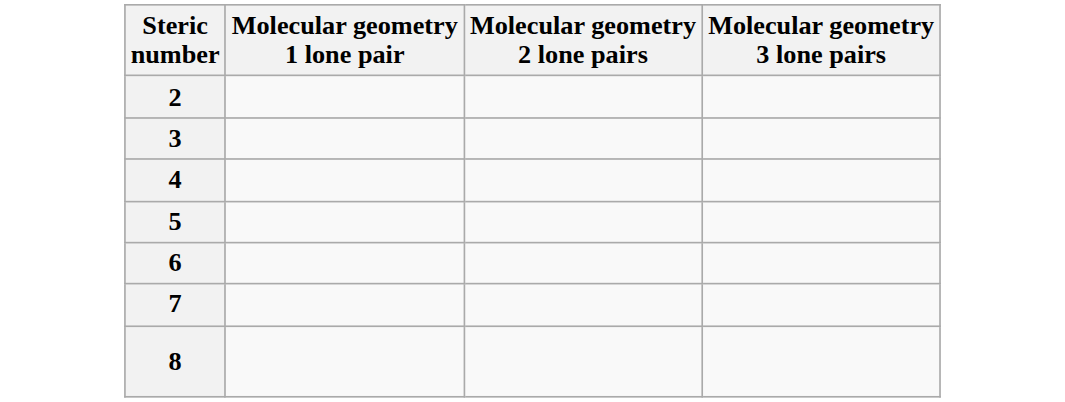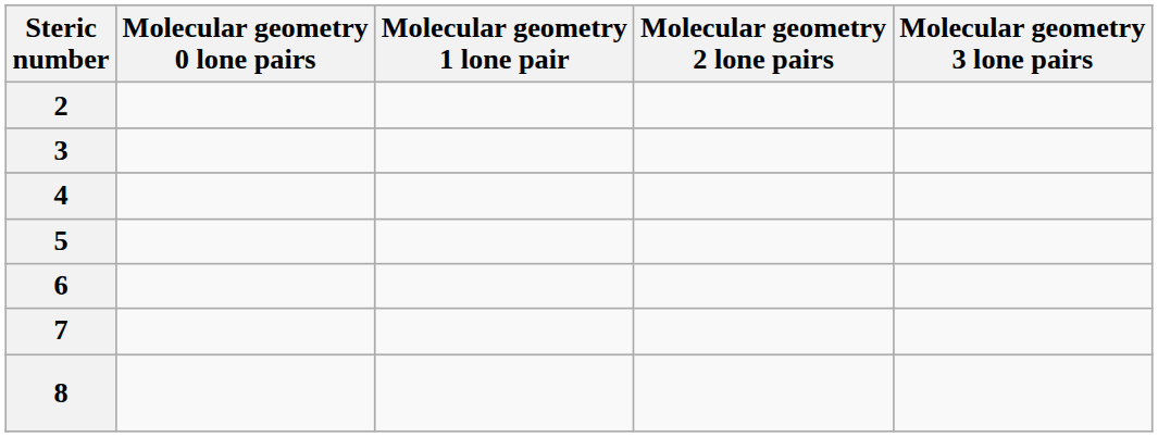+ column: Molecular geometry 0 lone pairs
